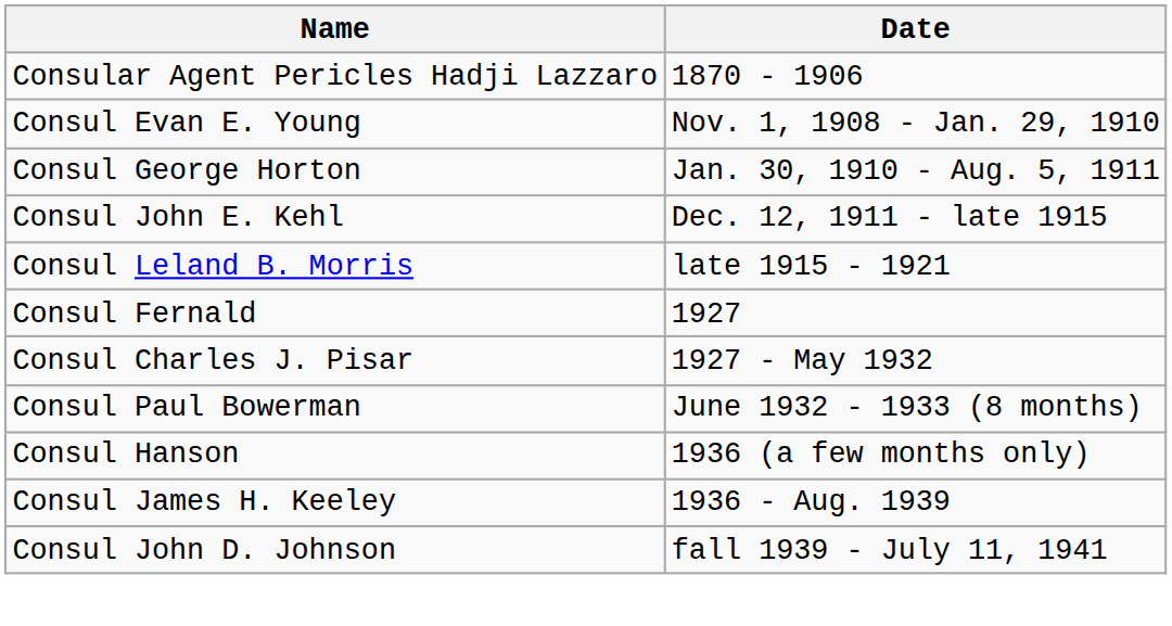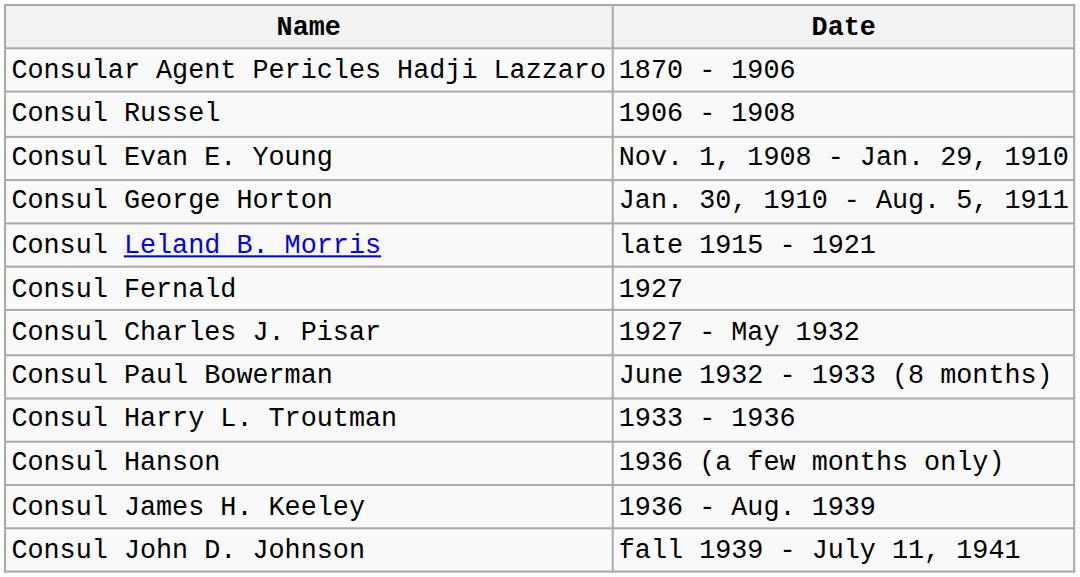+ row: Consul Russel | 1906 - 1908
- row: Consul John E. Kehl | Dec. 12, 1911 - late 1915
+ row: Consul Harry L. Troutman | 1933 - 1936
